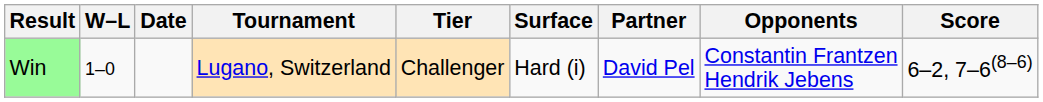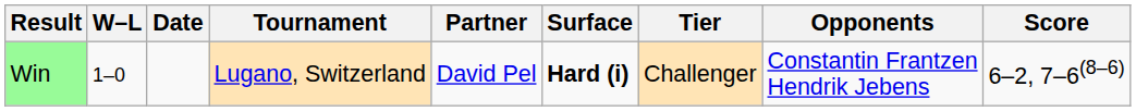columns swapped: Tier <-> Partner
Win | Surface: normal -> bold
